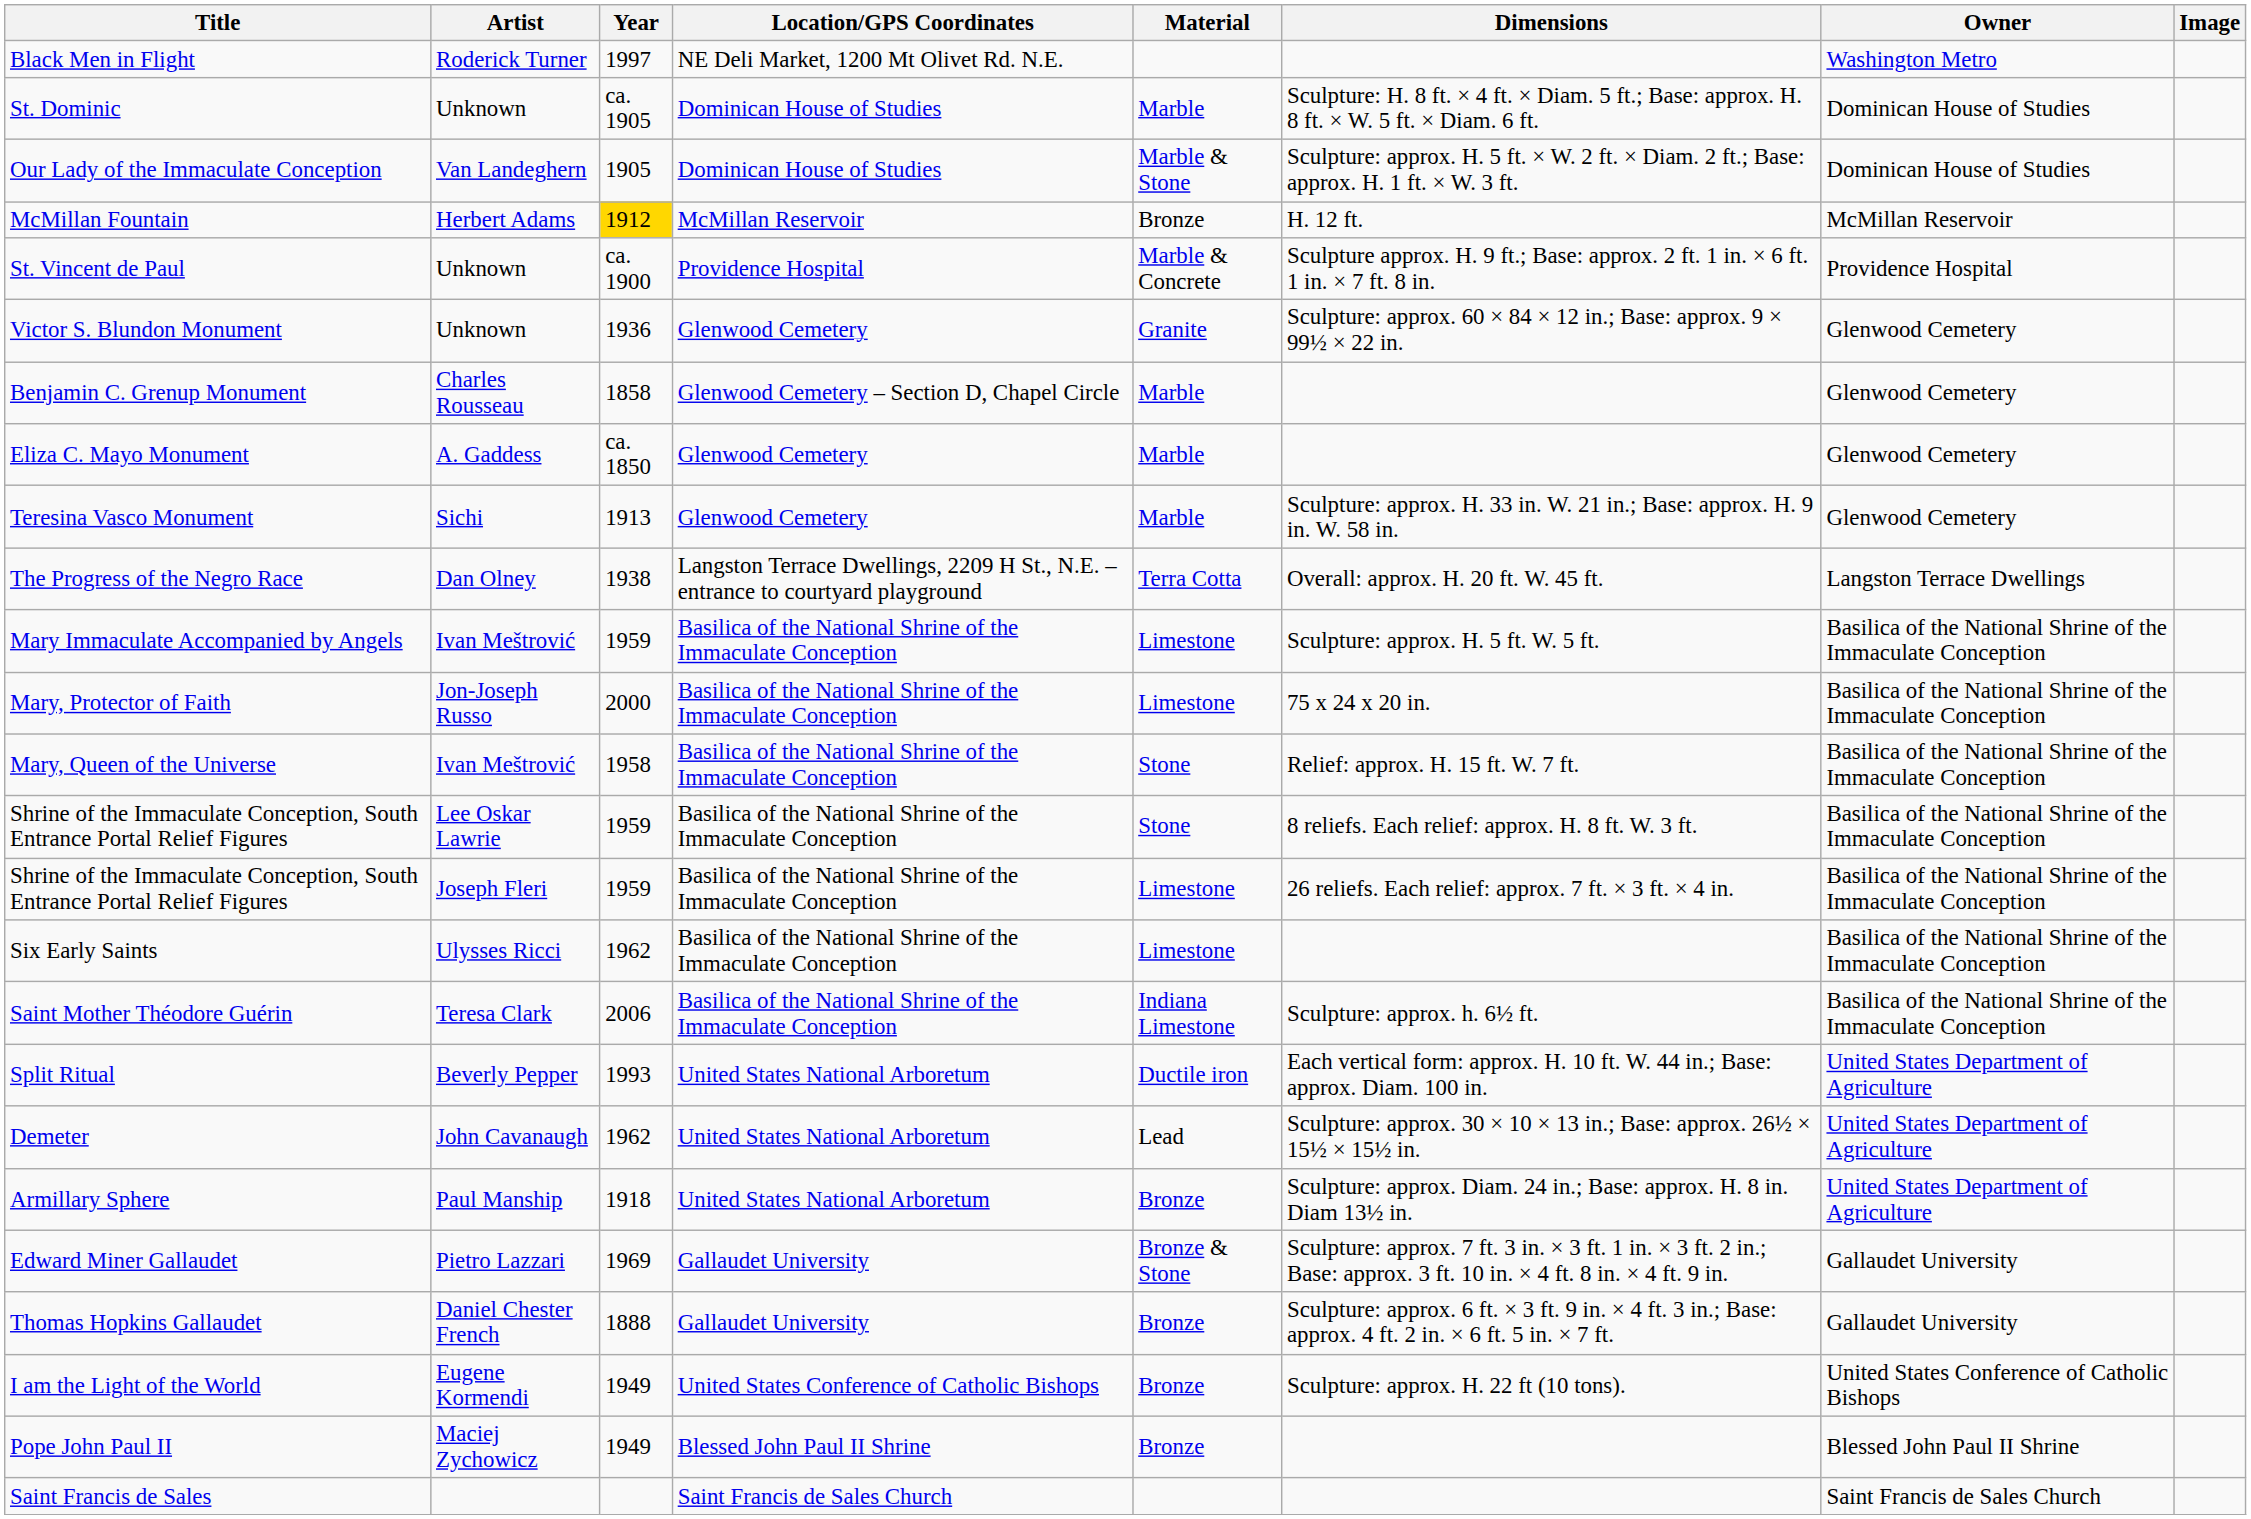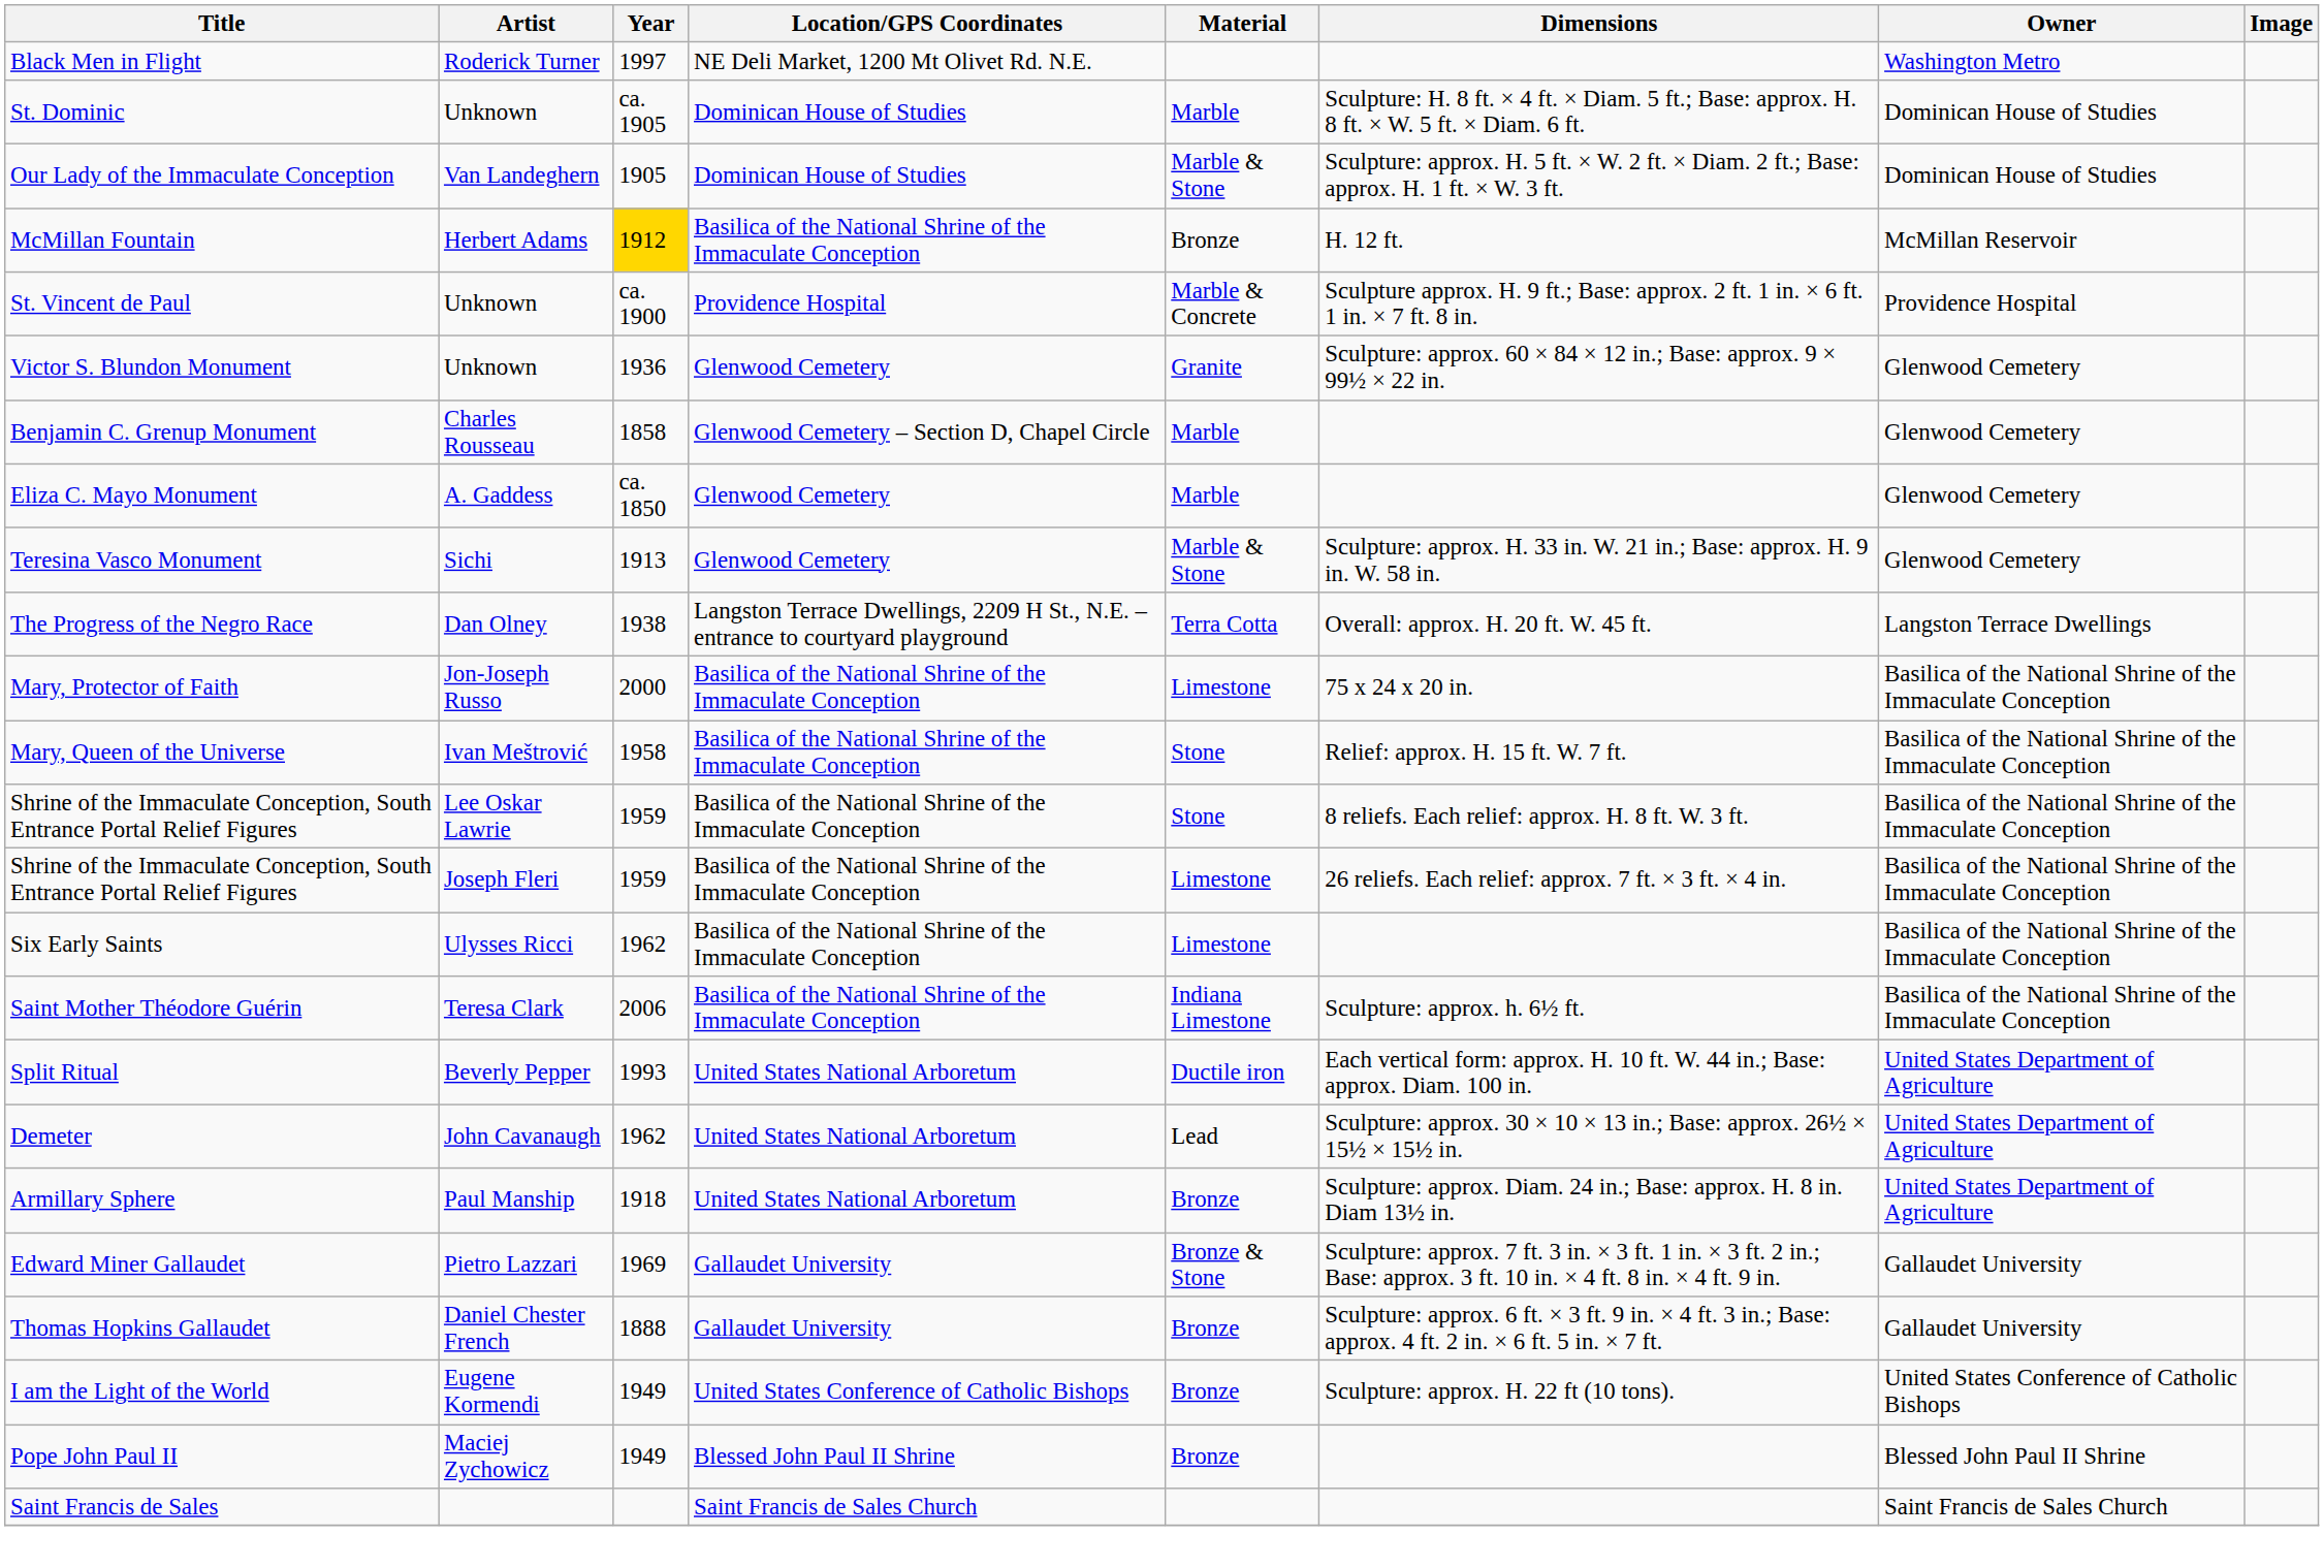McMillan Fountain | Location/GPS Coordinates: McMillan Reservoir -> Basilica of the National Shrine of the Immaculate Conception
Teresina Vasco Monument | Material: Marble -> Marble & Stone
- row: Mary Immaculate Accompanied by Angels | Ivan Meštrović | 1959 | Basilica of the National Shrine of the Immaculate Conception | Limestone | Sculpture: approx. H. 5 ft. W. 5 ft. | Basilica of the National Shrine of the Immaculate Conception
